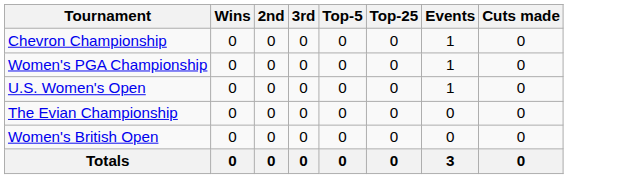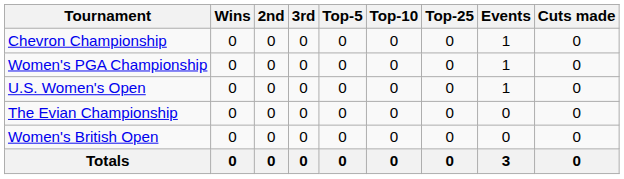+ column: Top-10 | 0 | 0 | 0 | 0 | 0 | 0
